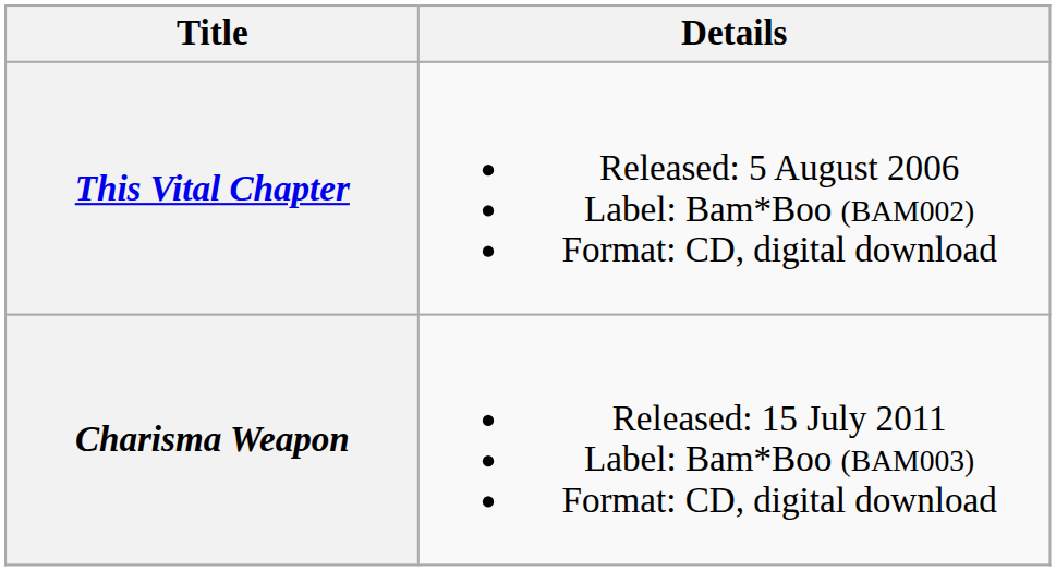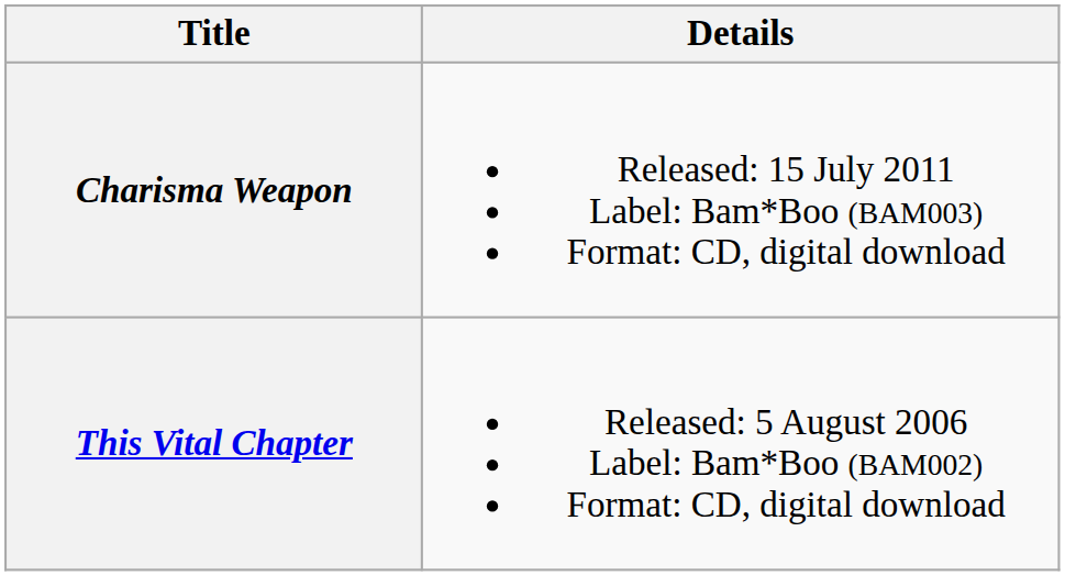rows swapped: This Vital Chapter <-> Charisma Weapon
